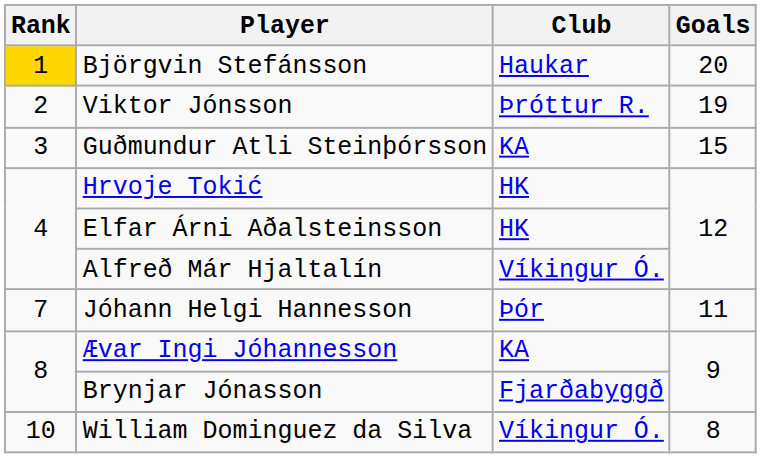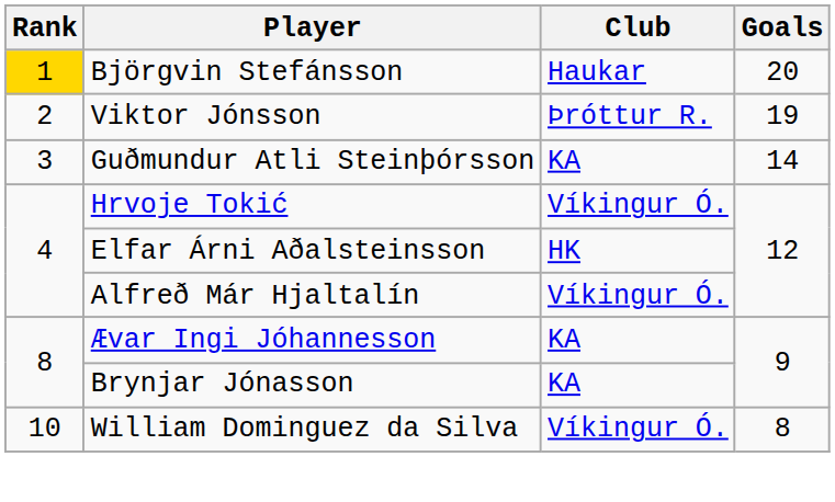Guðmundur Atli Steinþórsson | Goals: 15 -> 14
Hrvoje Tokić | Club: HK -> Víkingur Ó.
- row: 7 | Jóhann Helgi Hannesson | Þór | 11
Brynjar Jónasson | Club: Fjarðabyggð -> KA
